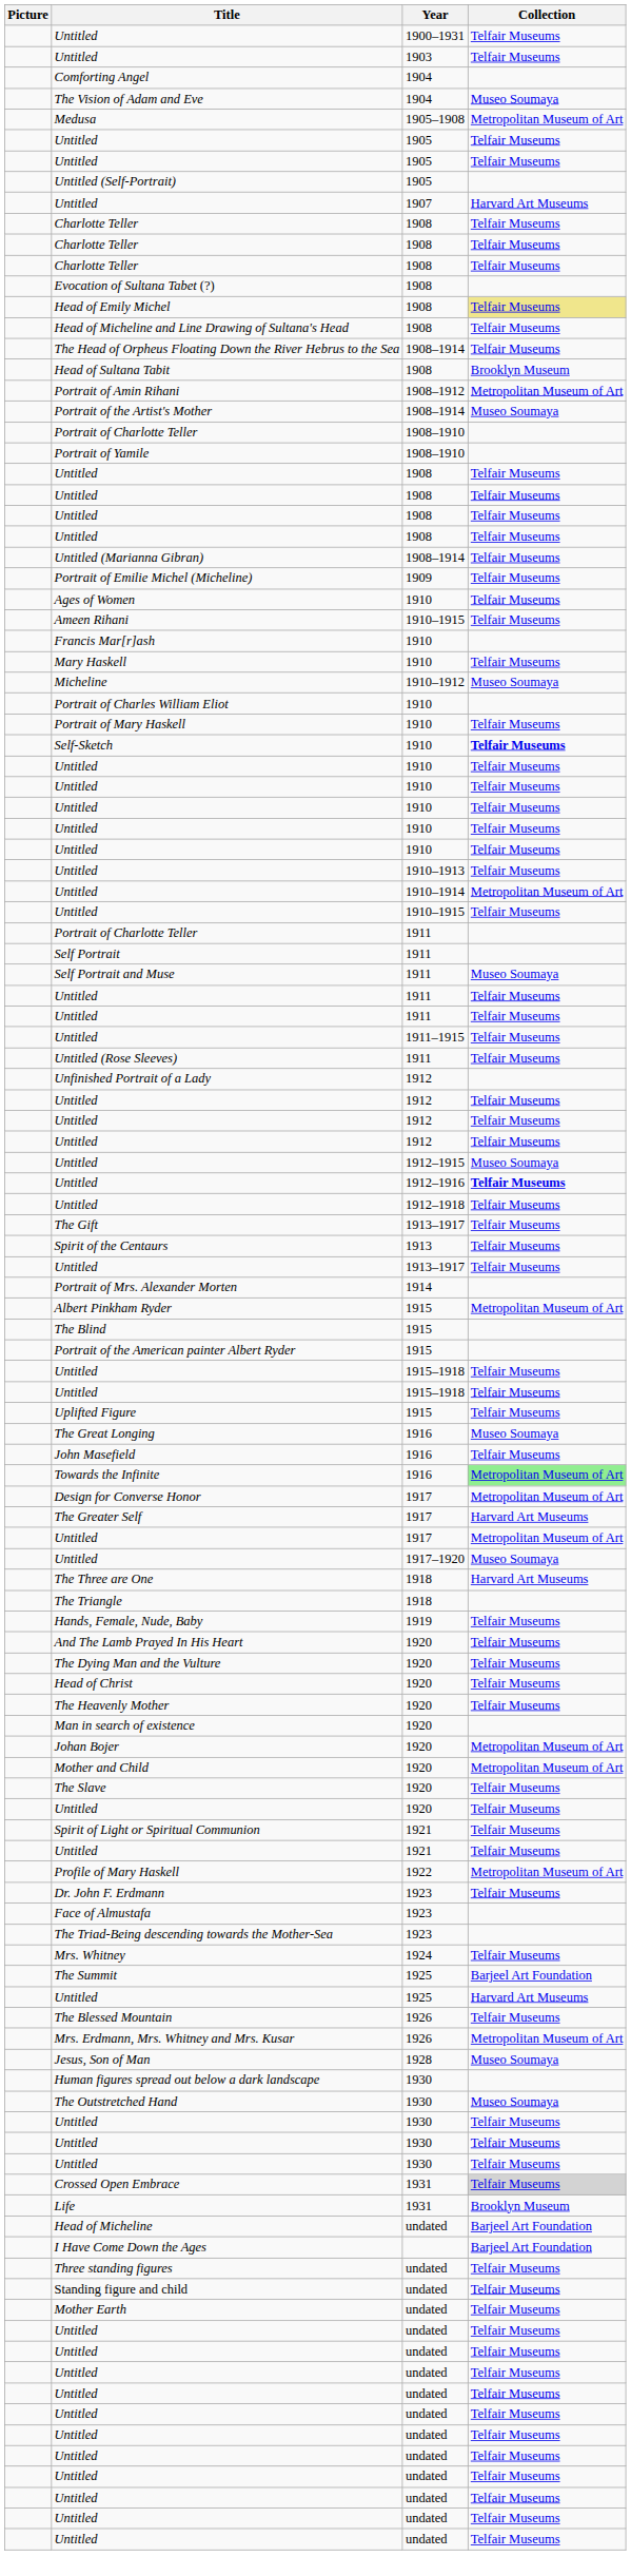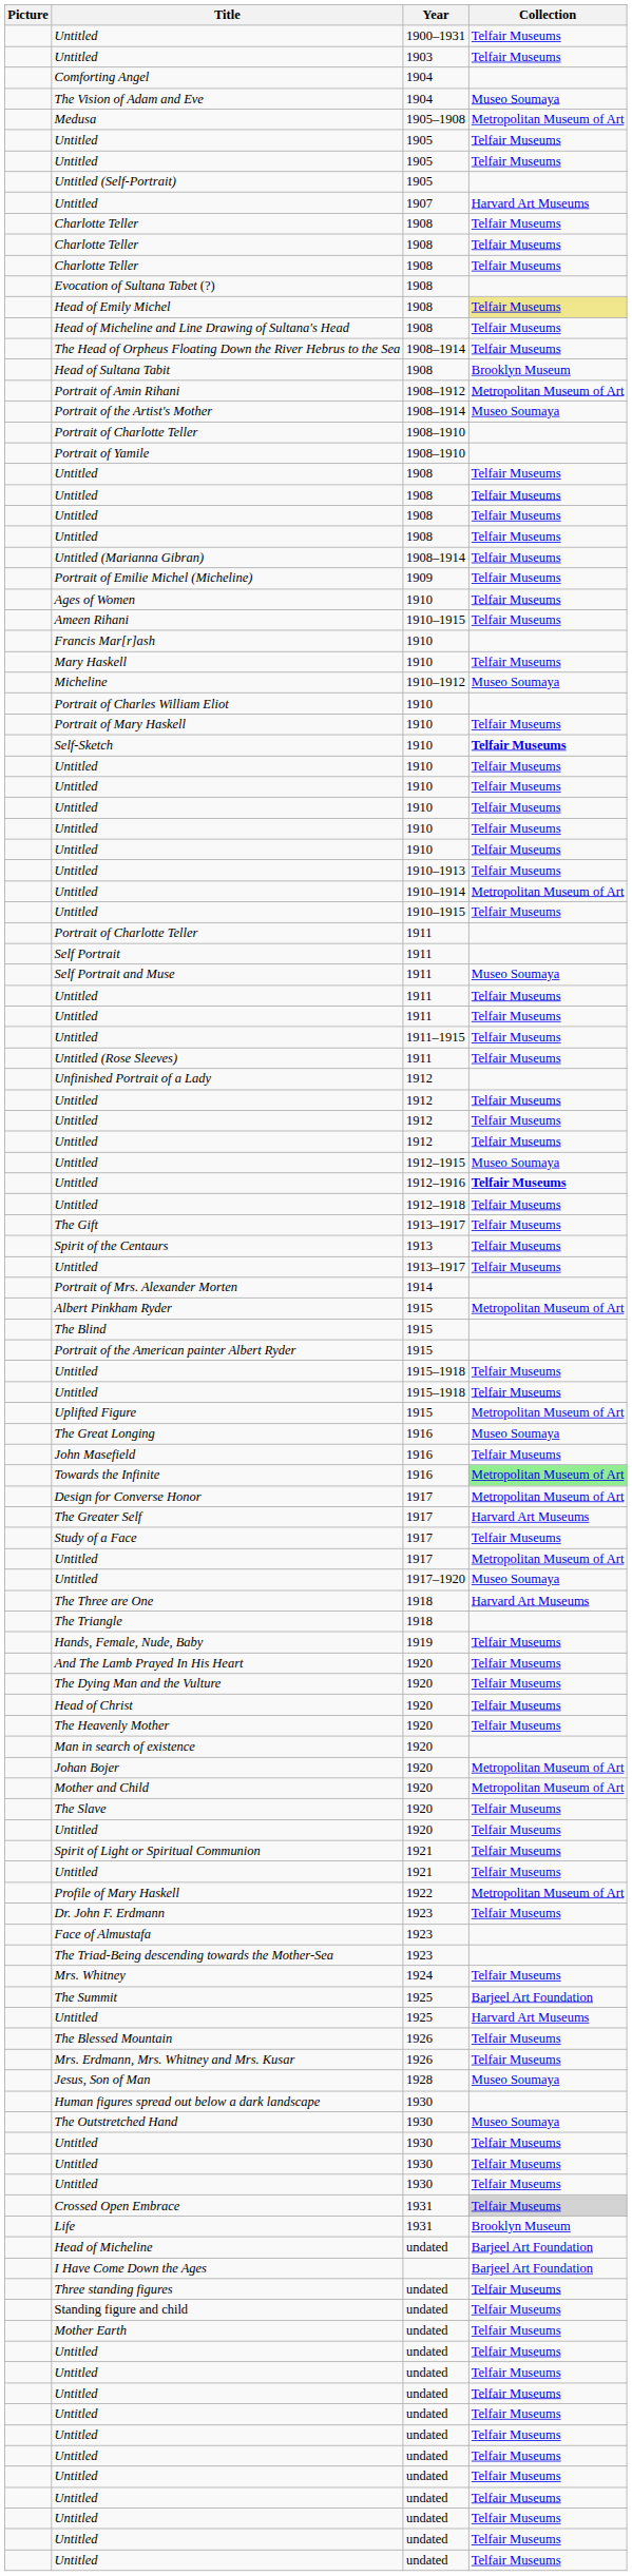Uplifted Figure | Collection: Telfair Museums -> Metropolitan Museum of Art
+ row: Study of a Face | 1917 | Telfair Museums
Mrs. Erdmann, Mrs. Whitney and Mrs. Kusar | Collection: Metropolitan Museum of Art -> Telfair Museums
